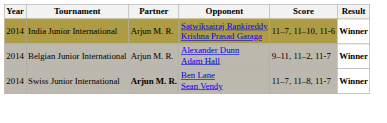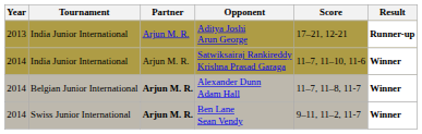+ row: 2013 | India Junior International | Arjun M. R. | Aditya Joshi Arun George | 17–21, 12-21 | Runner-up
Alexander Dunn Adam Hall | Partner: normal -> bold
Alexander Dunn Adam Hall | Score: 9–11, 11–2, 11-7 -> 11–7, 11–8, 11-7
Ben Lane Sean Vendy | Score: 11–7, 11–8, 11-7 -> 9–11, 11–2, 11-7
